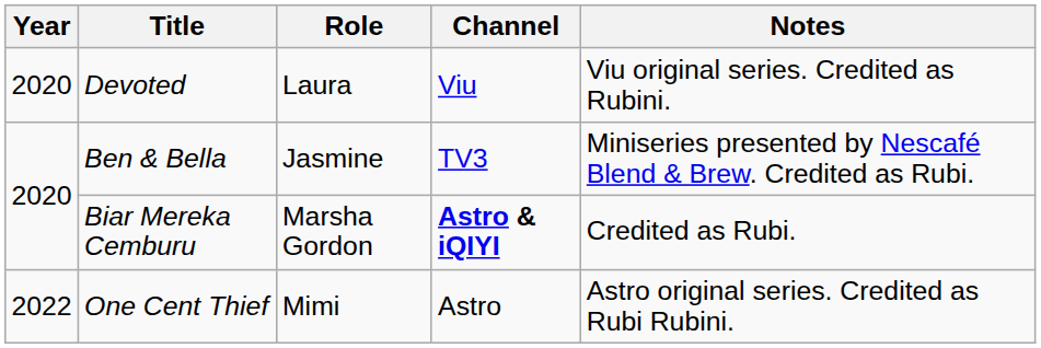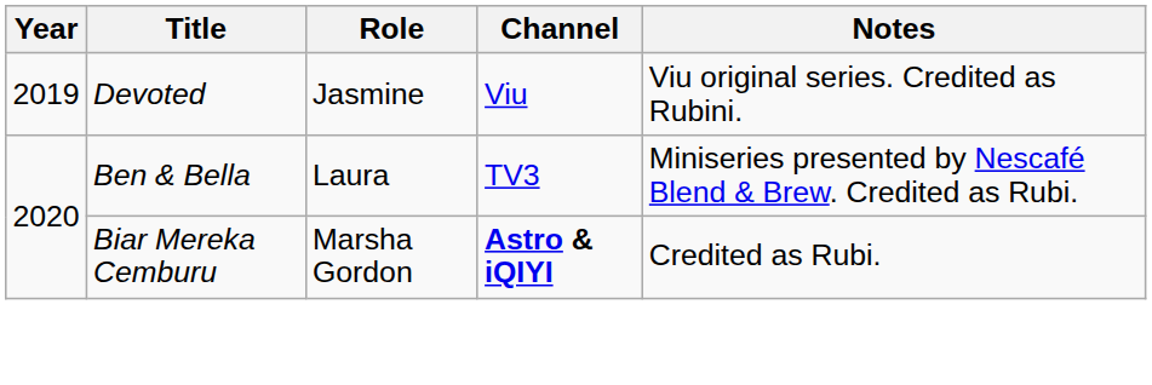Devoted | Year: 2020 -> 2019
Devoted | Role: Laura -> Jasmine
Ben & Bella | Role: Jasmine -> Laura
- row: 2022 | One Cent Thief | Mimi | Astro | Astro original series. Credited as Rubi Rubini.
